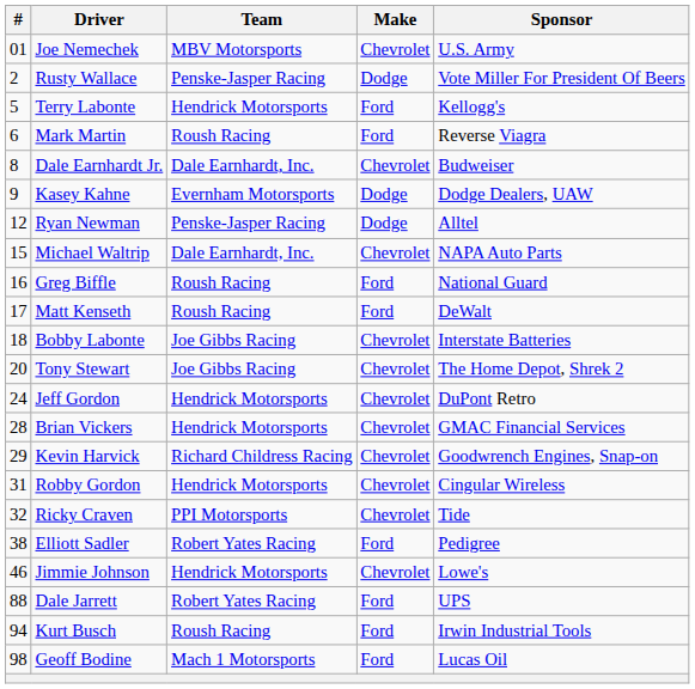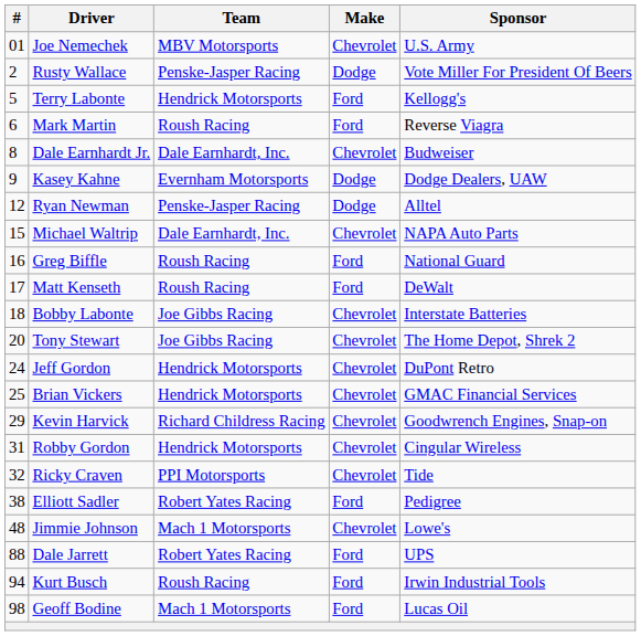Brian Vickers | #: 28 -> 25
Jimmie Johnson | #: 46 -> 48
Jimmie Johnson | Team: Hendrick Motorsports -> Mach 1 Motorsports
